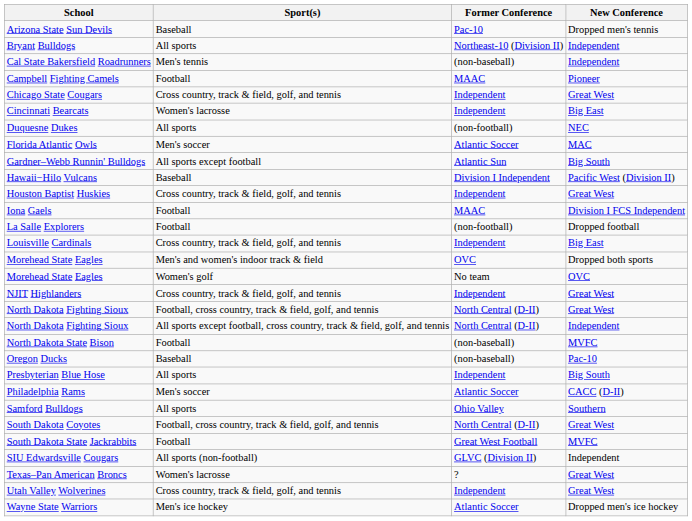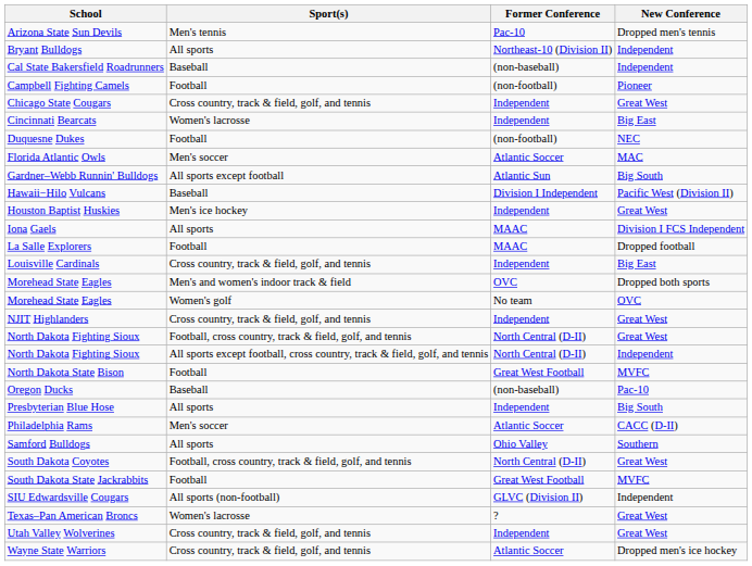Arizona State Sun Devils | Sport(s): Baseball -> Men's tennis
Cal State Bakersfield Roadrunners | Sport(s): Men's tennis -> Baseball
Campbell Fighting Camels | Former Conference: MAAC -> (non-football)
Duquesne Dukes | Sport(s): All sports -> Football
Houston Baptist Huskies | Sport(s): Cross country, track & field, golf, and tennis -> Men's ice hockey
Iona Gaels | Sport(s): Football -> All sports
La Salle Explorers | Former Conference: (non-football) -> MAAC
North Dakota State Bison | Former Conference: (non-baseball) -> Great West Football
Wayne State Warriors | Sport(s): Men's ice hockey -> Cross country, track & field, golf, and tennis
